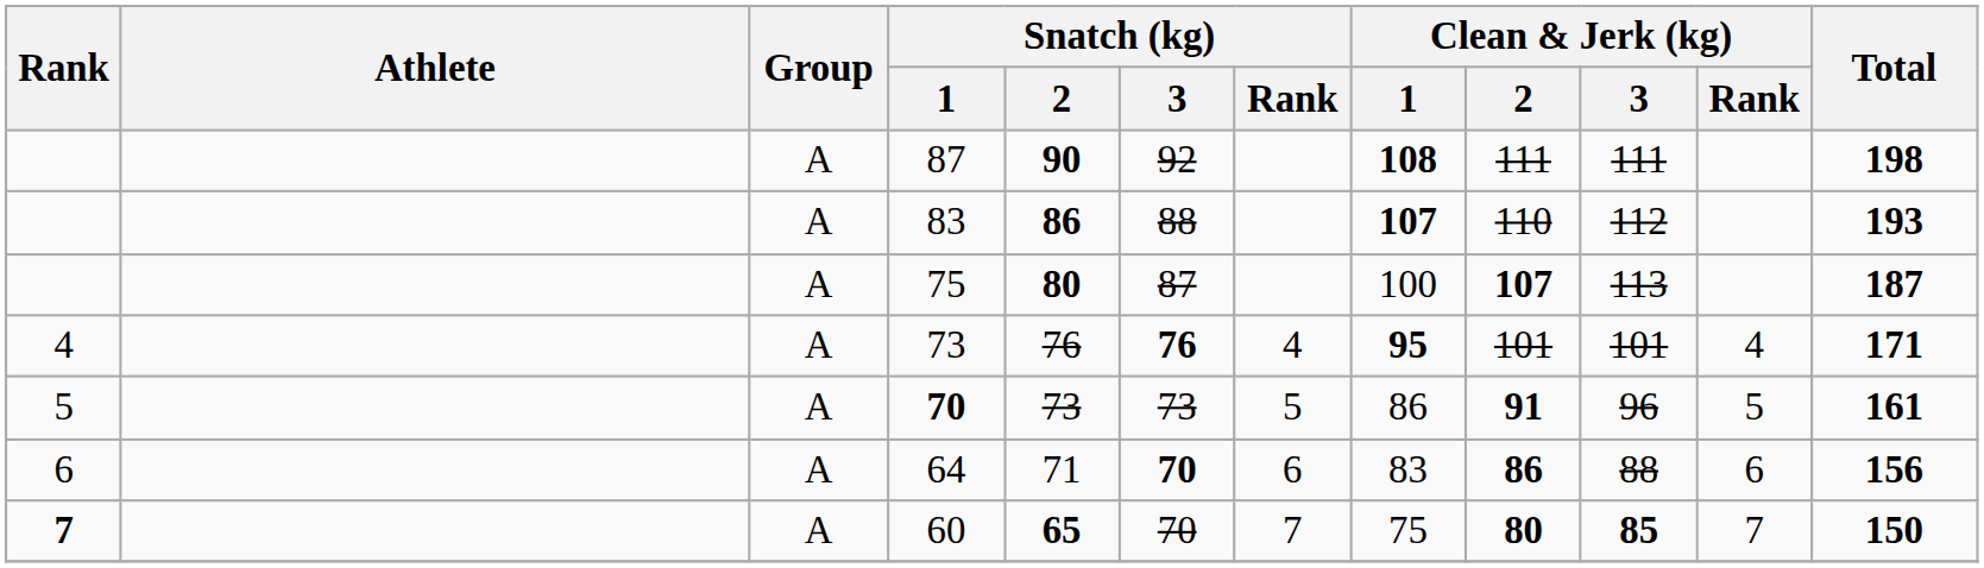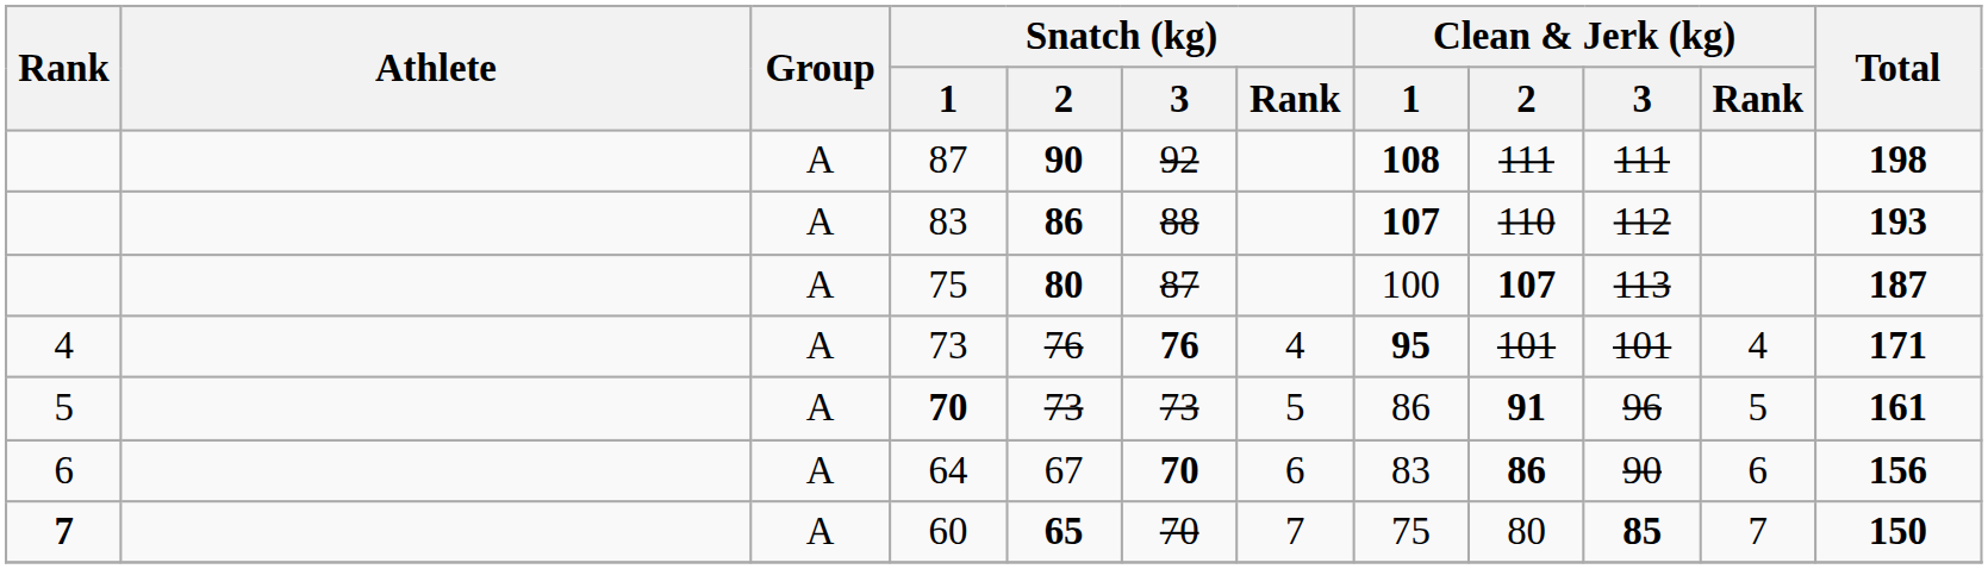64 | Snatch (kg) / 2: 71 -> 67
64 | Clean & Jerk (kg) / 3: 88 -> 90
60 | Clean & Jerk (kg) / 2: bold -> normal
